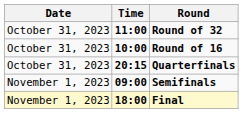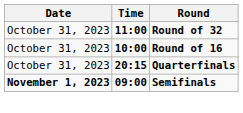Semifinals | Date: normal -> bold
- row: November 1, 2023 | 18:00 | Final
